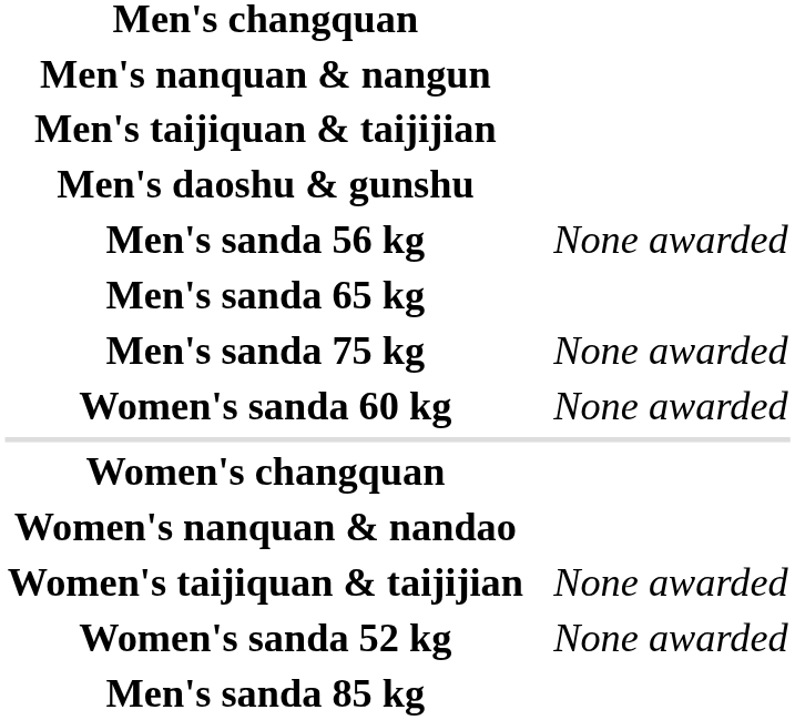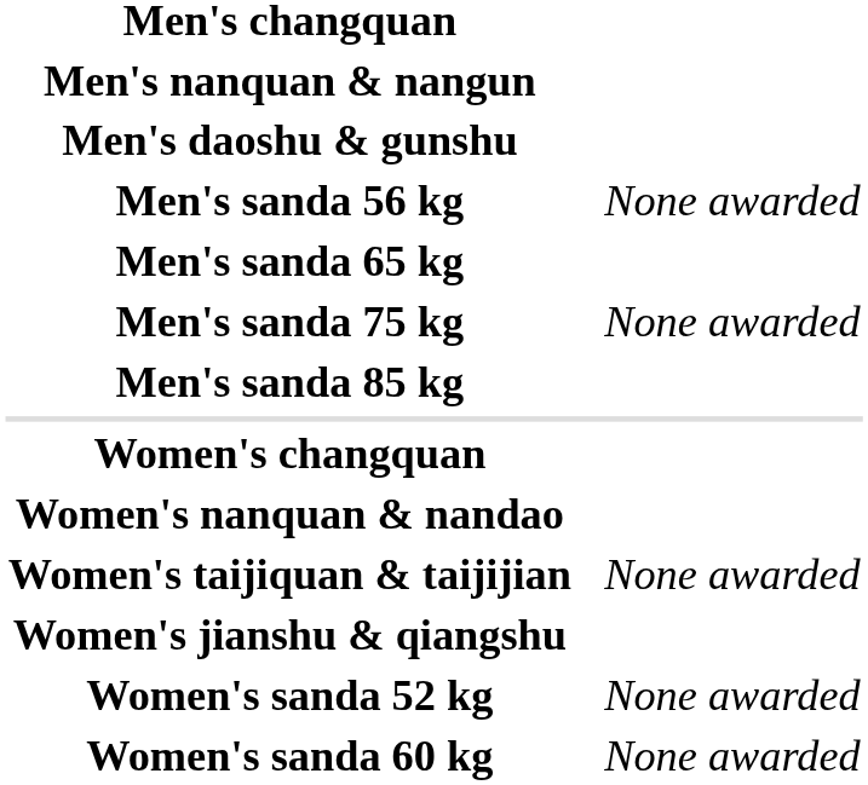- row: Men's taijiquan & taijijian
rows swapped: Men's sanda 85 kg <-> Women's sanda 60 kg
+ row: Women's jianshu & qiangshu
